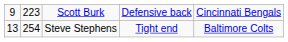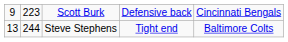Steve Stephens | column 2: 254 -> 244
